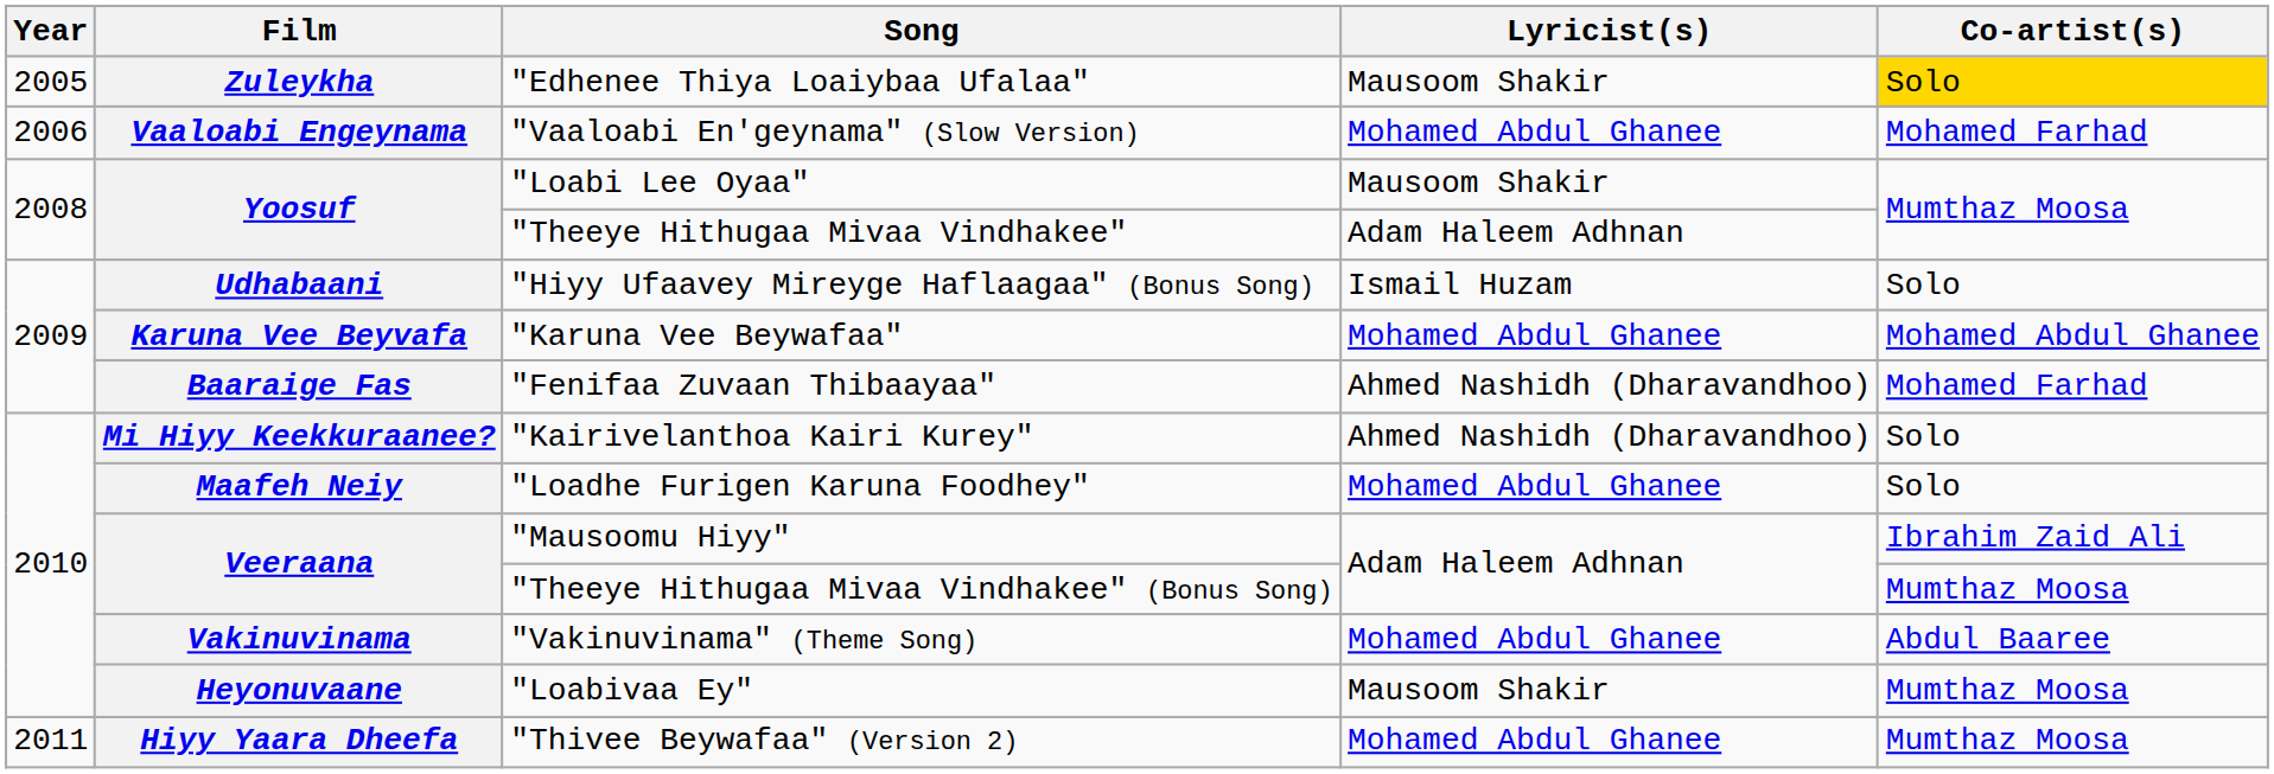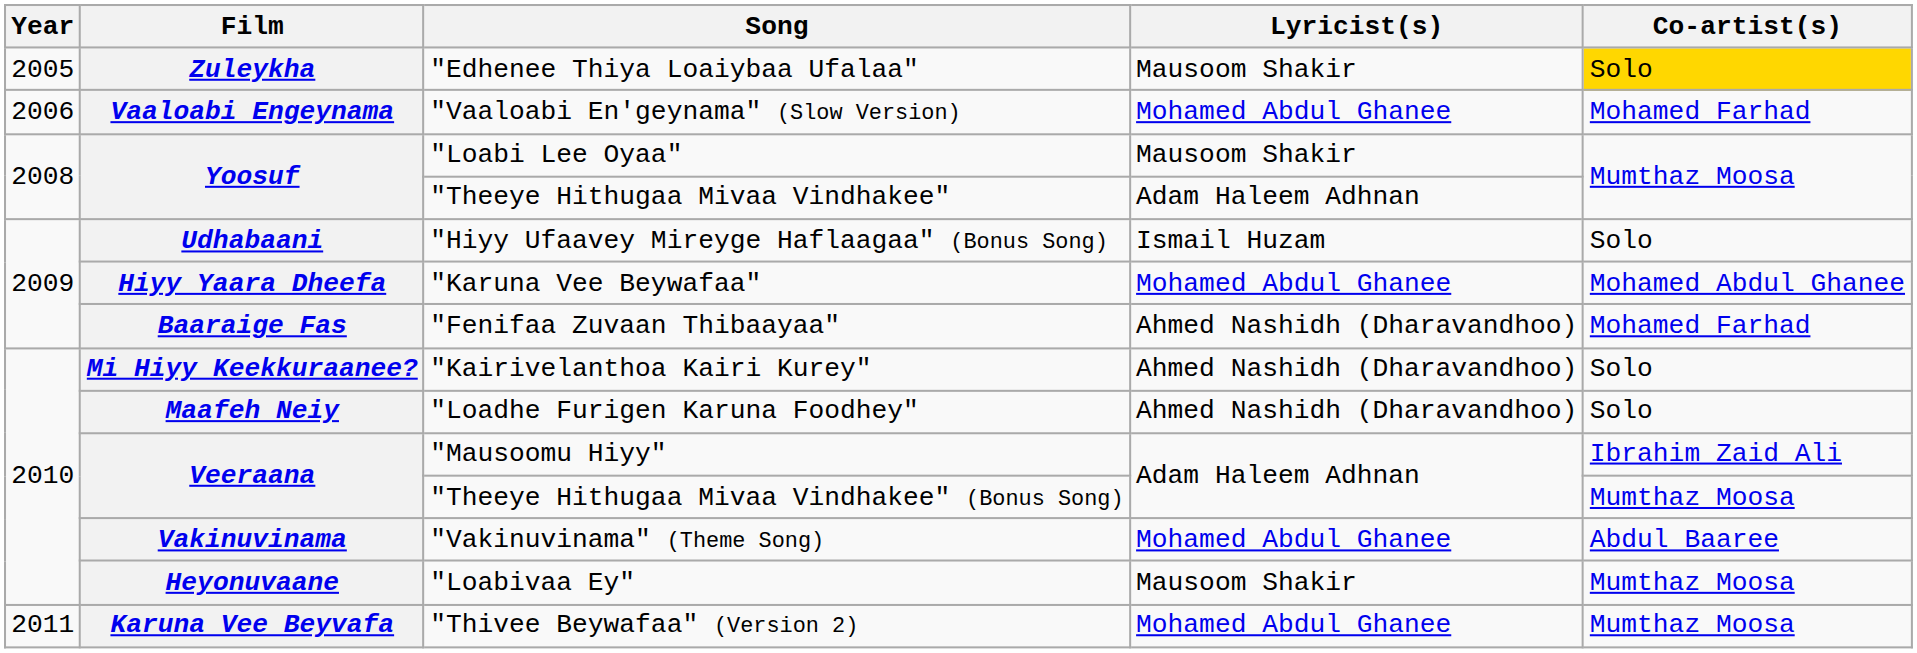"Karuna Vee Beywafaa" | Film: Karuna Vee Beyvafa -> Hiyy Yaara Dheefa
"Loadhe Furigen Karuna Foodhey" | Lyricist(s): Mohamed Abdul Ghanee -> Ahmed Nashidh (Dharavandhoo)
"Thivee Beywafaa" (Version 2) | Film: Hiyy Yaara Dheefa -> Karuna Vee Beyvafa
